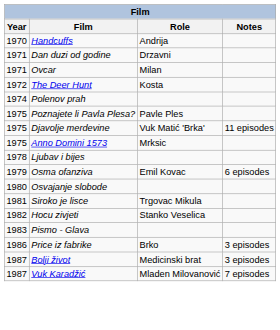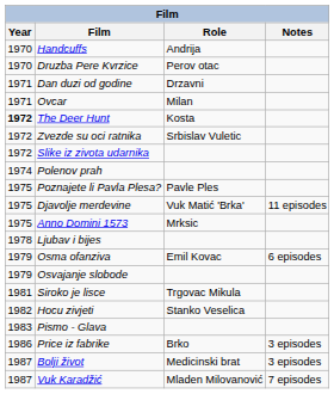+ row: 1970 | Druzba Pere Kvrzice | Perov otac
The Deer Hunt | Year: normal -> bold
+ row: 1972 | Zvezde su oci ratnika | Srbislav Vuletic
+ row: 1972 | Slike iz zivota udarnika
Osvajanje slobode | Year: 1980 -> 1979
